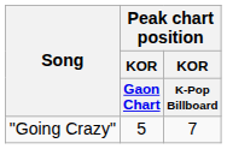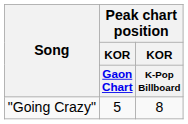"Going Crazy" | Peak chart position / KOR / K-Pop Billboard: 7 -> 8
